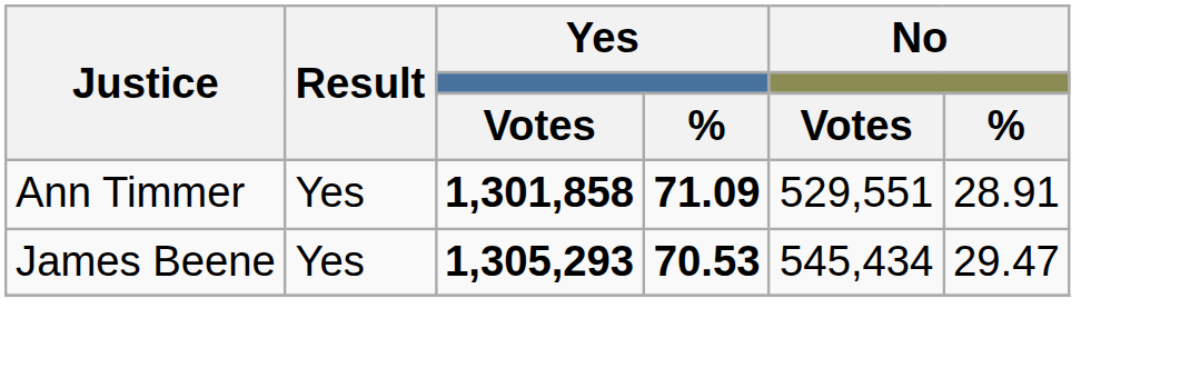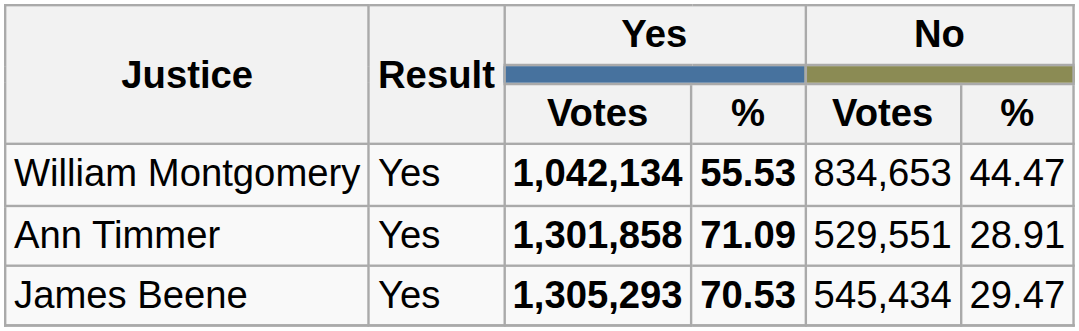+ row: William Montgomery | Yes | 1,042,134 | 55.53 | 834,653 | 44.47
